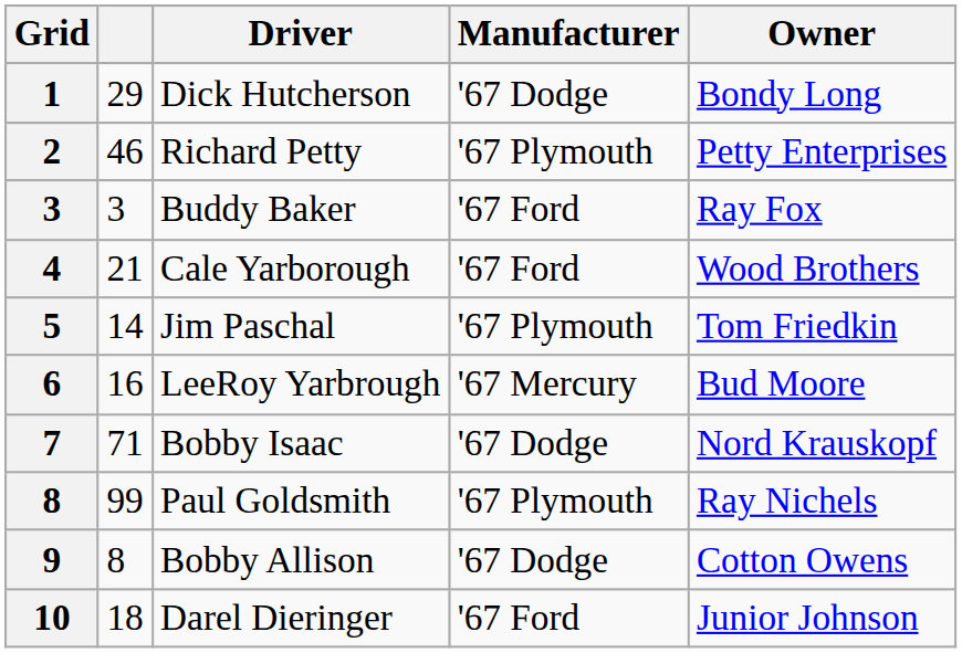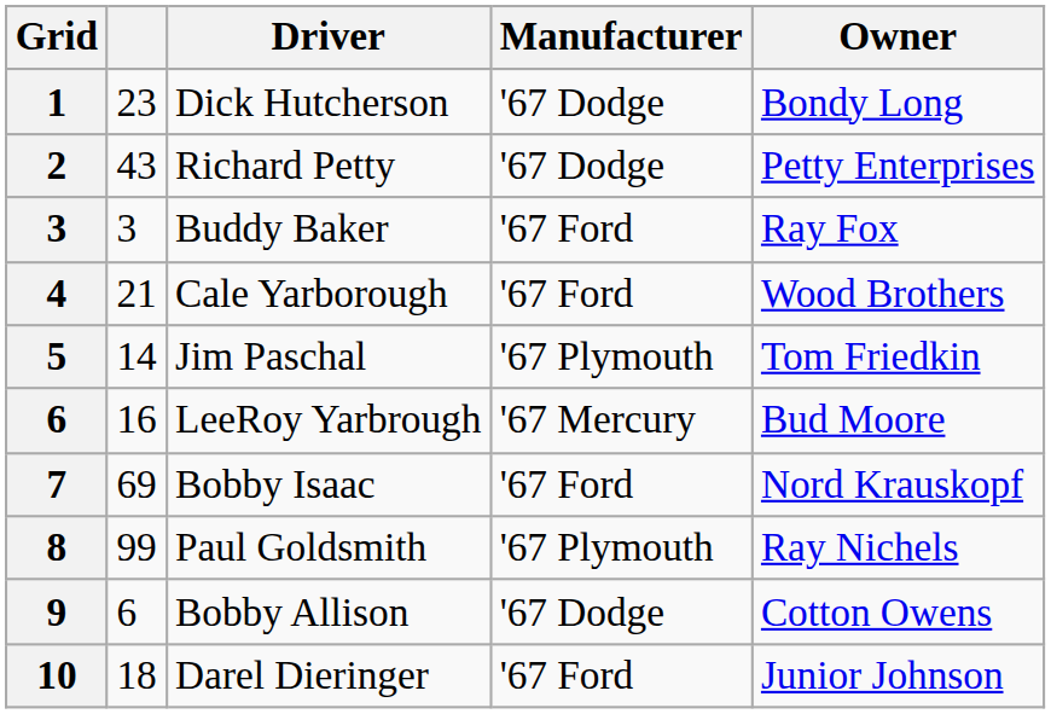Dick Hutcherson | column 2: 29 -> 23
Richard Petty | column 2: 46 -> 43
Richard Petty | Manufacturer: '67 Plymouth -> '67 Dodge
Bobby Isaac | column 2: 71 -> 69
Bobby Isaac | Manufacturer: '67 Dodge -> '67 Ford
Bobby Allison | column 2: 8 -> 6
